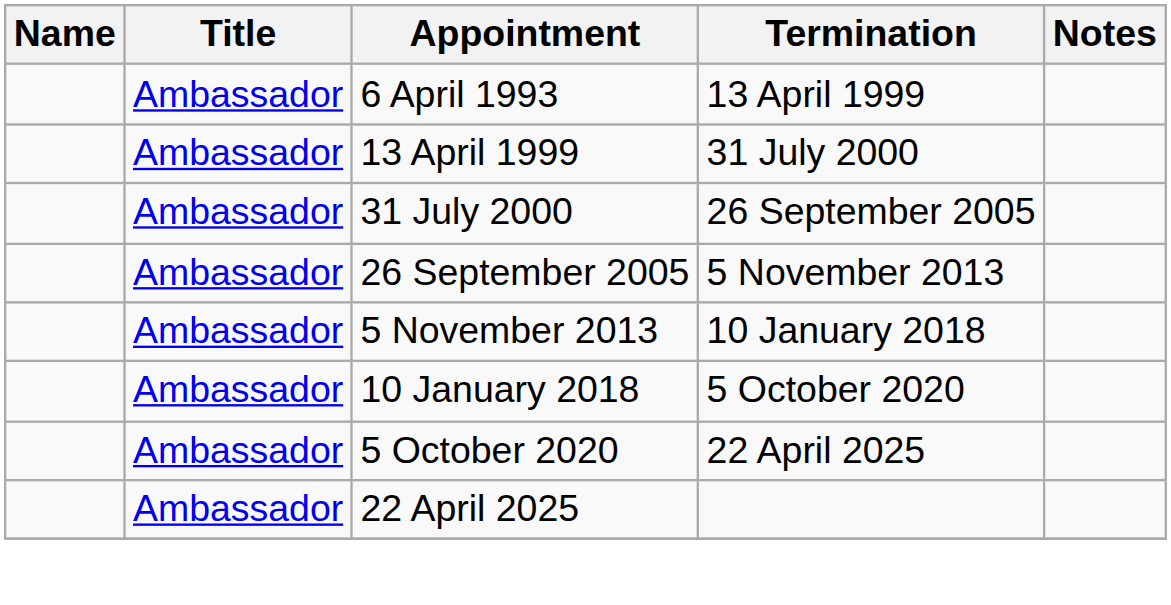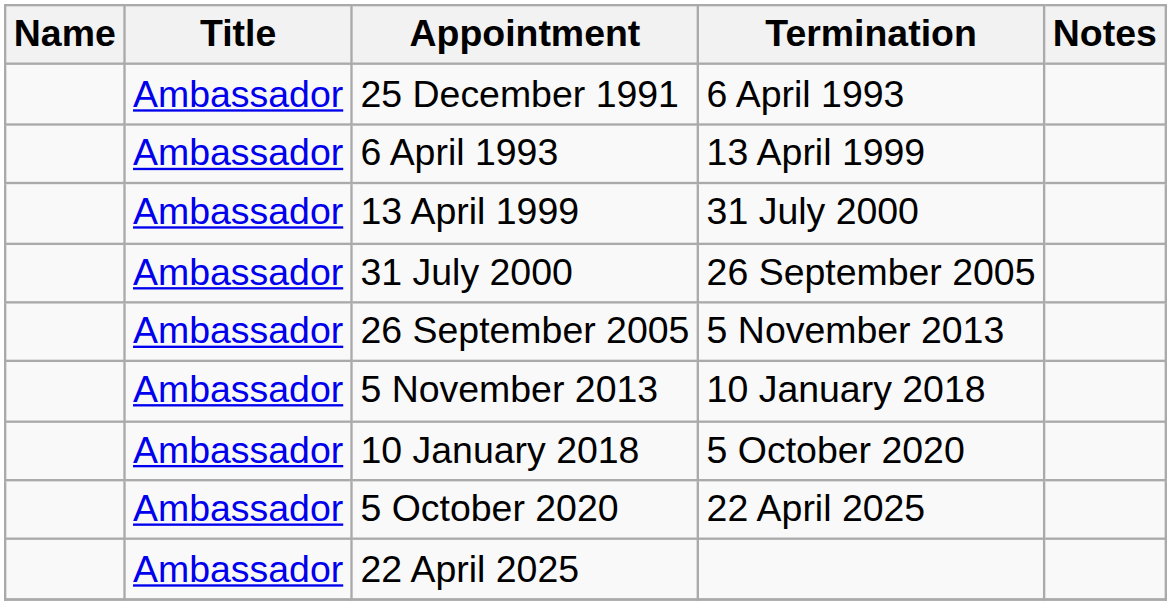+ row: Ambassador | 25 December 1991 | 6 April 1993
